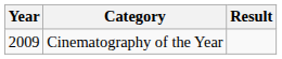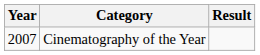Cinematography of the Year | Year: 2009 -> 2007
